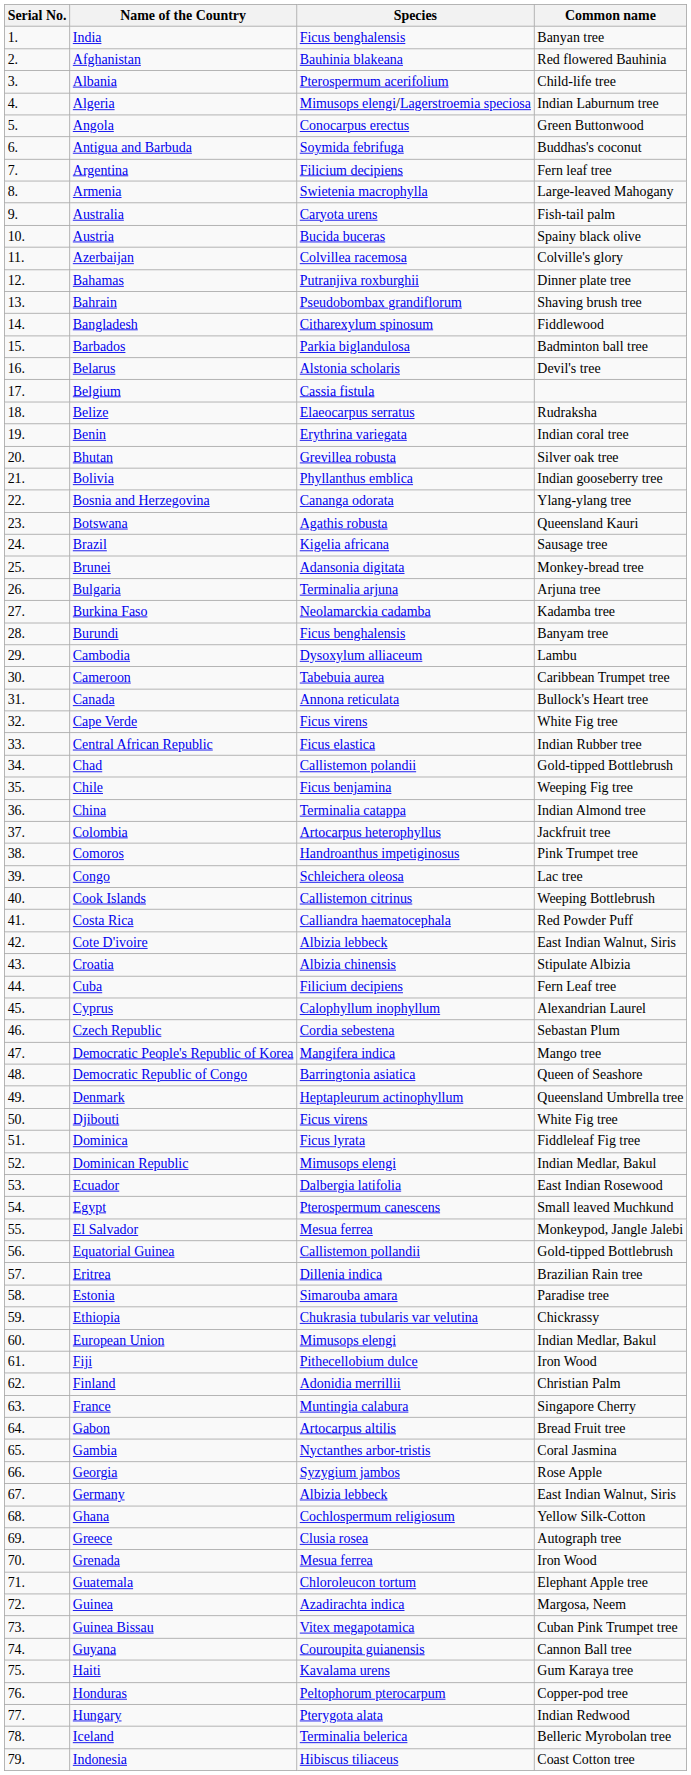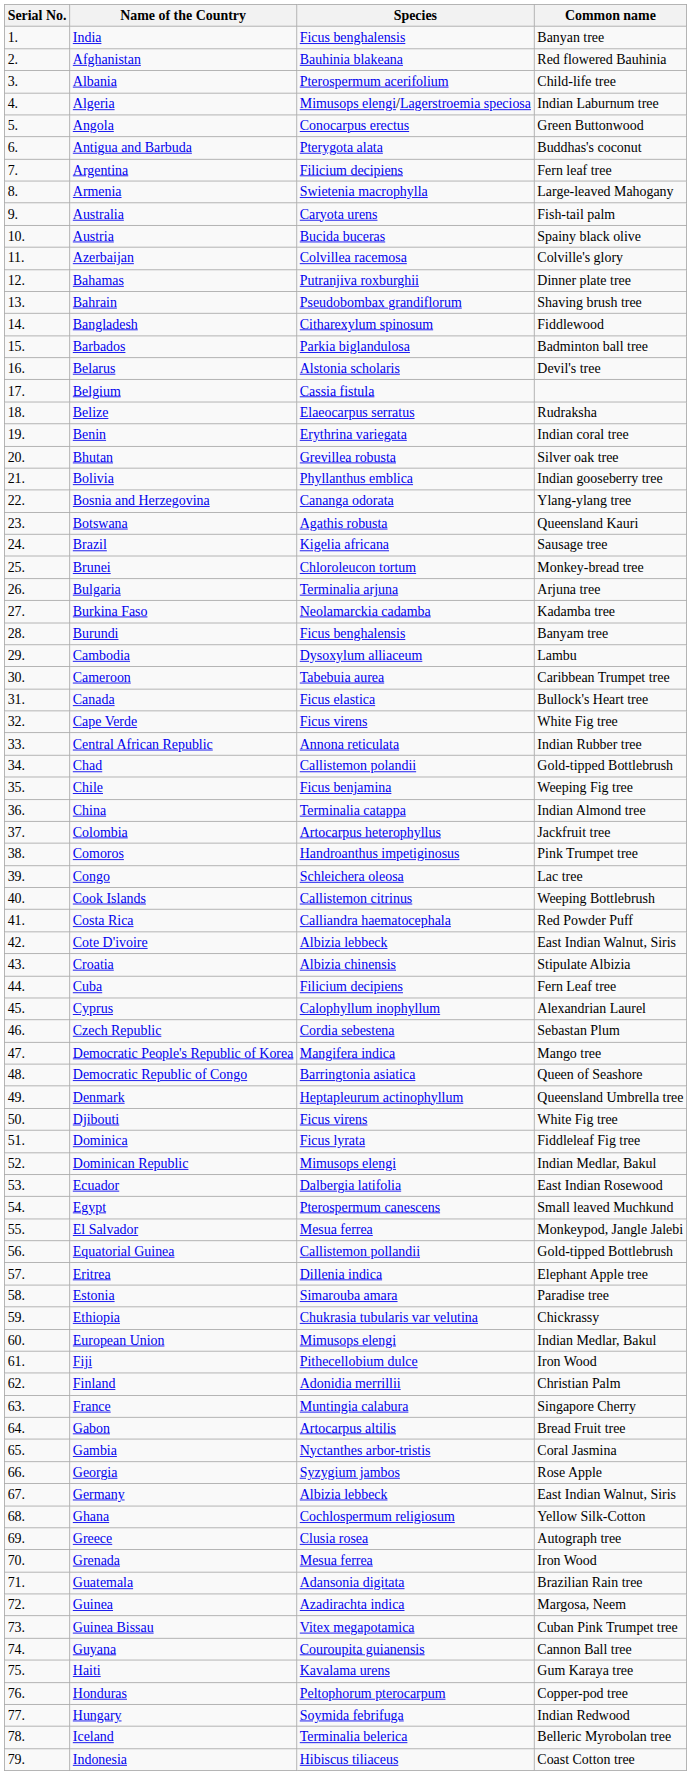Antigua and Barbuda | Species: Soymida febrifuga -> Pterygota alata
Brunei | Species: Adansonia digitata -> Chloroleucon tortum
Canada | Species: Annona reticulata -> Ficus elastica
Central African Republic | Species: Ficus elastica -> Annona reticulata
Eritrea | Common name: Brazilian Rain tree -> Elephant Apple tree
Guatemala | Species: Chloroleucon tortum -> Adansonia digitata
Guatemala | Common name: Elephant Apple tree -> Brazilian Rain tree
Hungary | Species: Pterygota alata -> Soymida febrifuga
